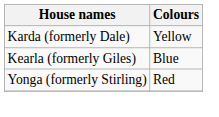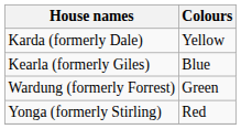+ row: Wardung (formerly Forrest) | Green
